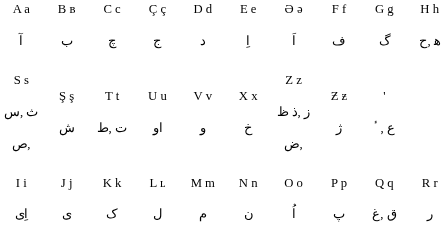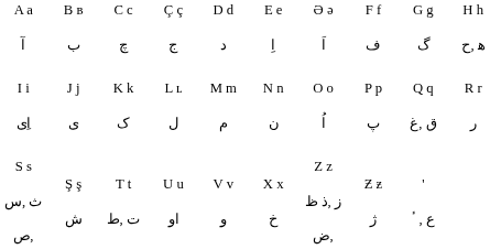rows swapped: I i اِى <-> S s ث ,س ,ص
